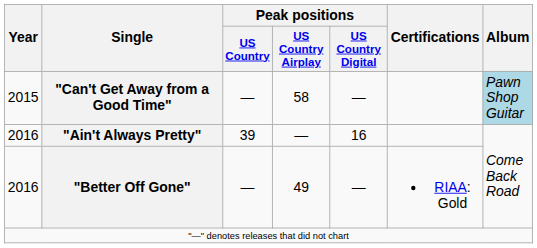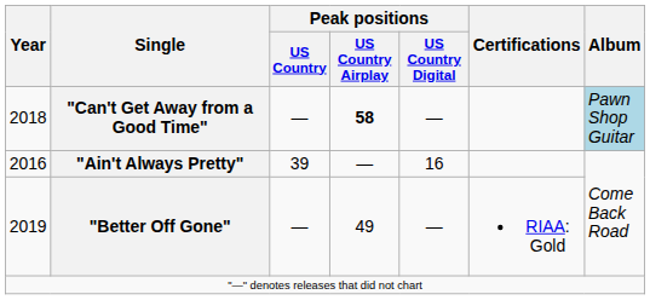"Can't Get Away from a Good Time" | Year: 2015 -> 2018
"Can't Get Away from a Good Time" | Peak positions / US Country Airplay: normal -> bold
"Better Off Gone" | Year: 2016 -> 2019
